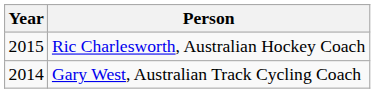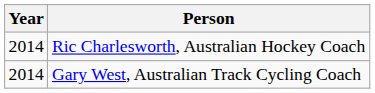Ric Charlesworth, Australian Hockey Coach | Year: 2015 -> 2014
